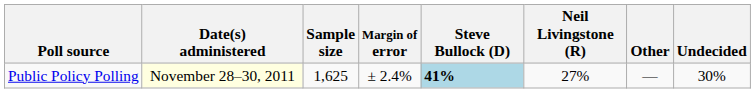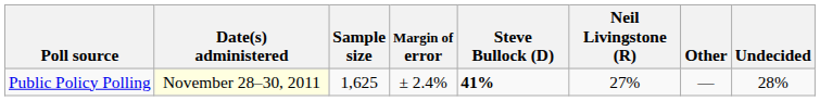Public Policy Polling | Steve Bullock (D): lightblue background -> no background
Public Policy Polling | Undecided: 30% -> 28%
